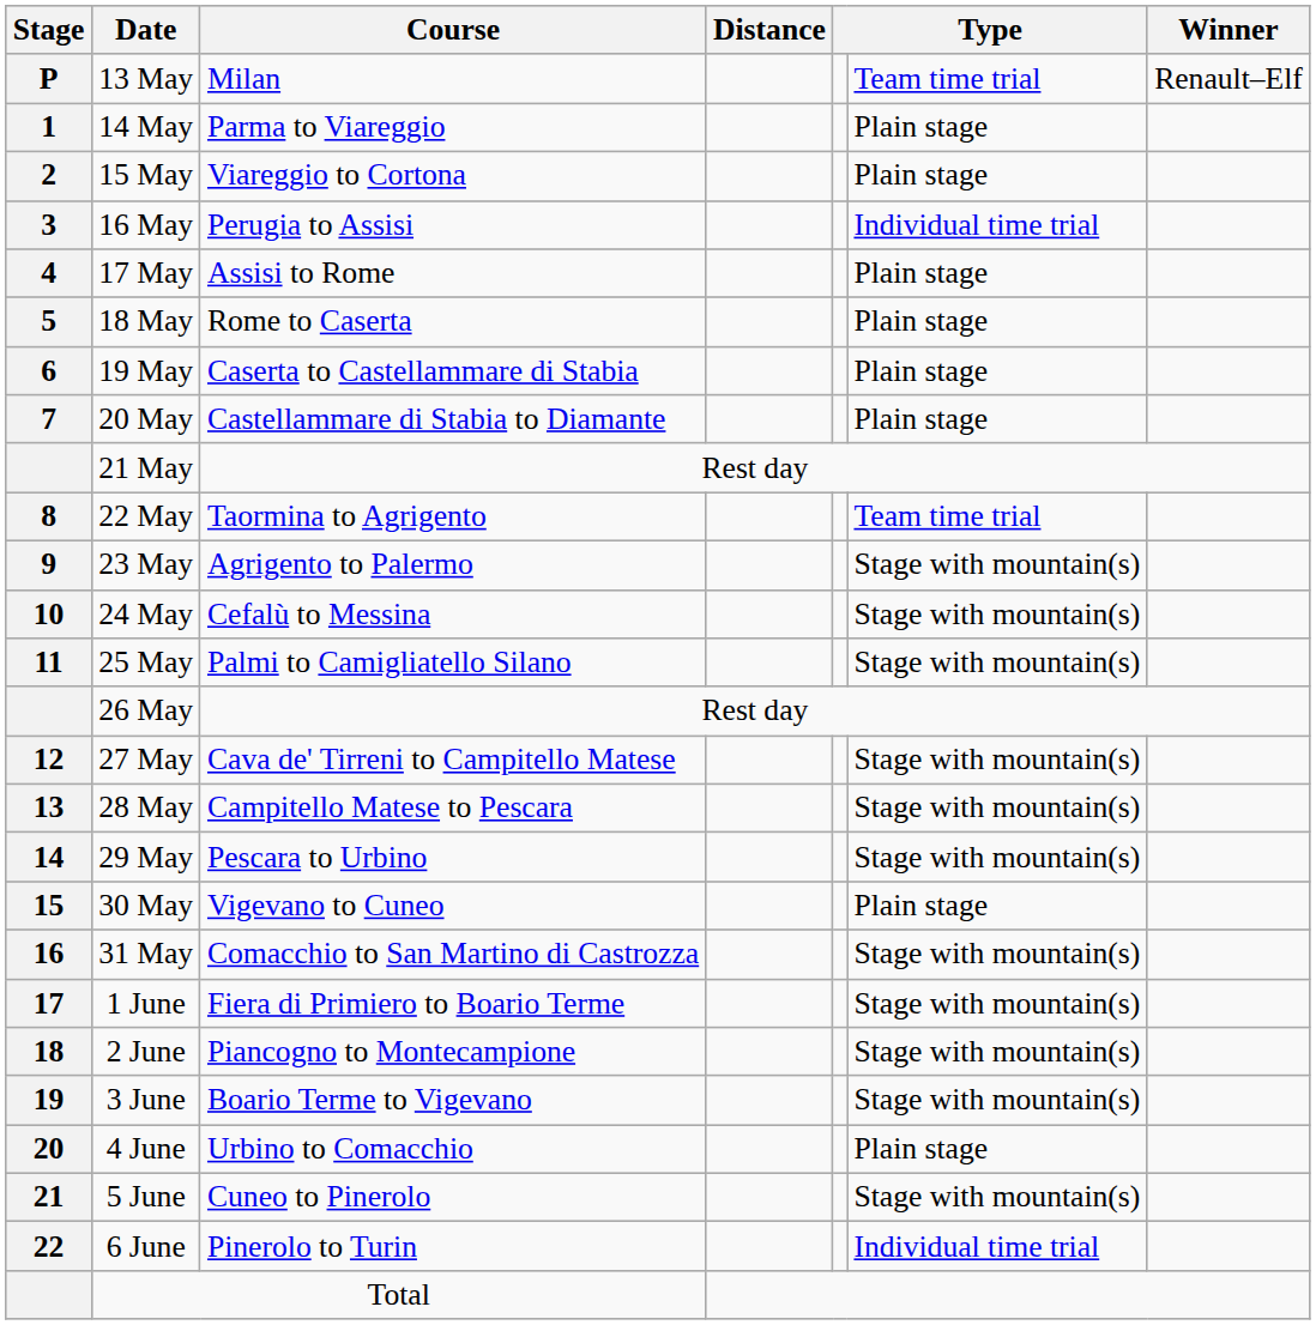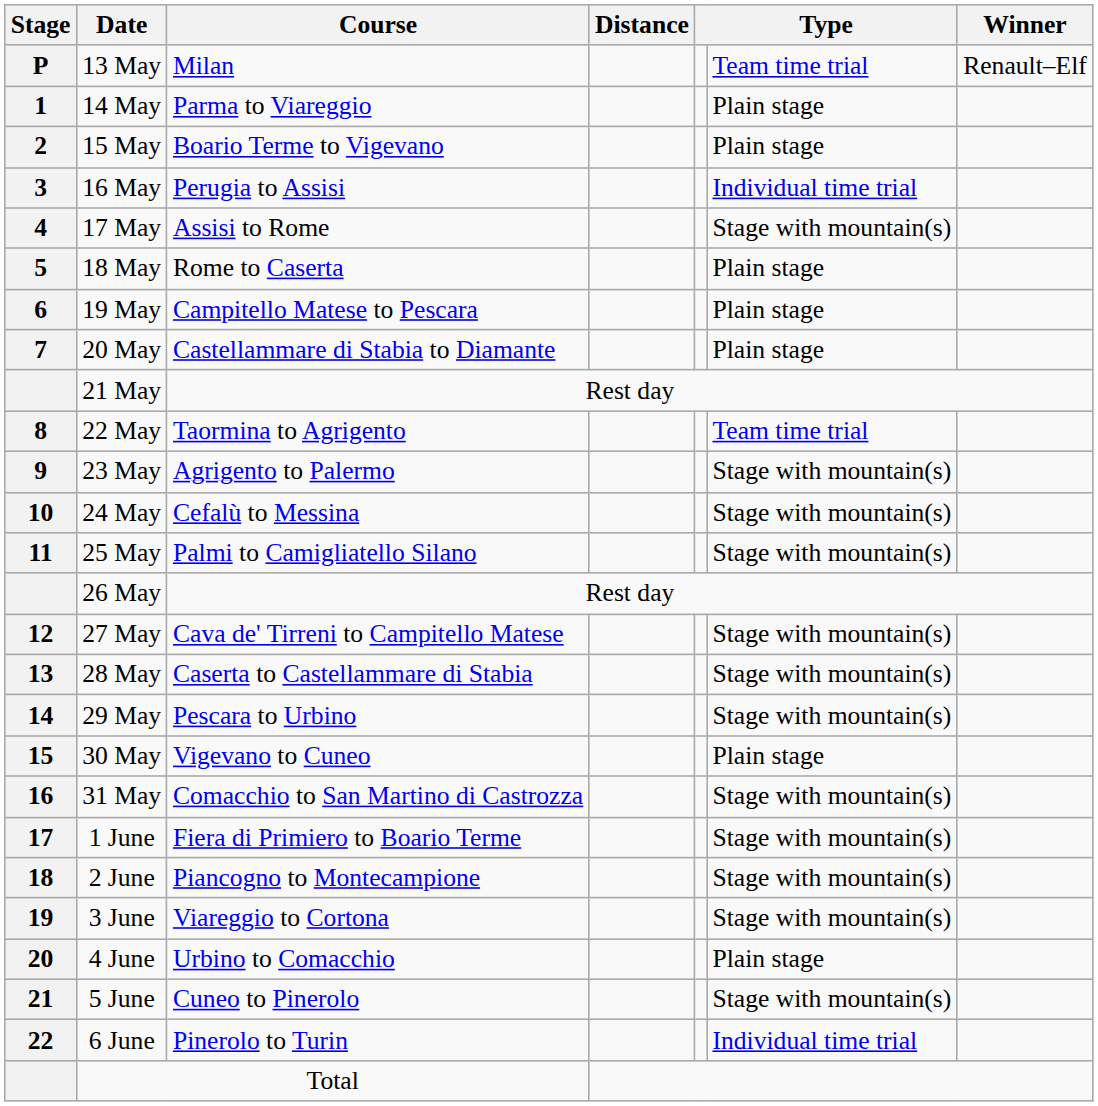15 May | Course: Viareggio to Cortona -> Boario Terme to Vigevano
17 May | column 6: Plain stage -> Stage with mountain(s)
19 May | Course: Caserta to Castellammare di Stabia -> Campitello Matese to Pescara
28 May | Course: Campitello Matese to Pescara -> Caserta to Castellammare di Stabia
3 June | Course: Boario Terme to Vigevano -> Viareggio to Cortona
